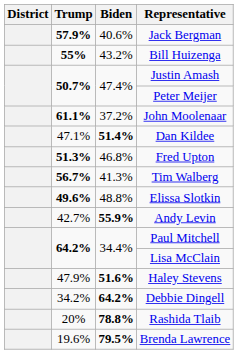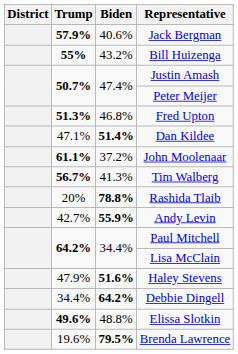rows swapped: John Moolenaar <-> Fred Upton
rows swapped: Elissa Slotkin <-> Rashida Tlaib
Debbie Dingell | Trump: 34.2% -> 34.4%
